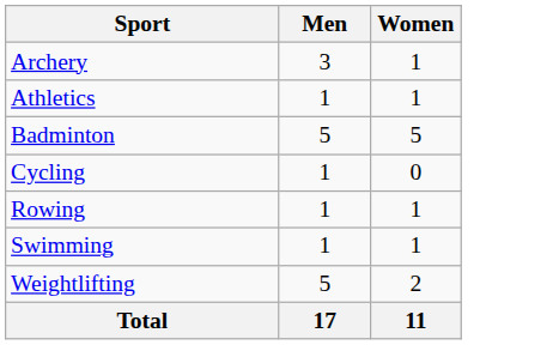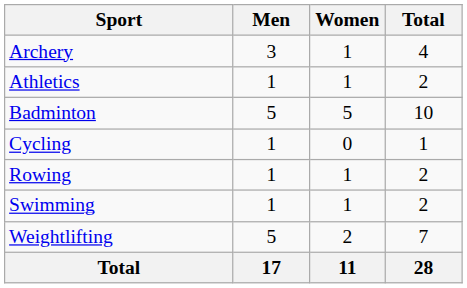+ column: Total | 4 | 2 | 10 | 1 | 2 | 2 | 7 | 28
